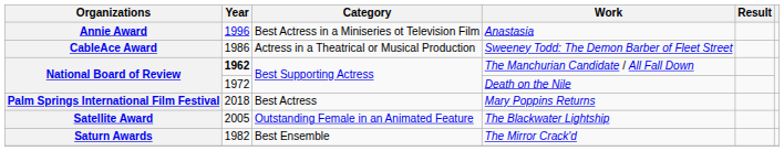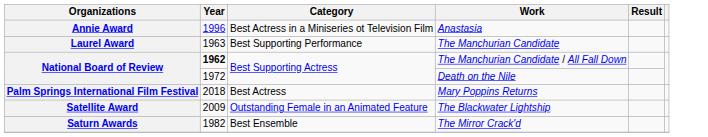- row: CableAce Award | 1986 | Actress in a Theatrical or Musical Production | Sweeney Todd: The Demon Barber of Fleet Street
+ row: Laurel Award | 1963 | Best Supporting Performance | The Manchurian Candidate
The Blackwater Lightship | Year: 2005 -> 2009
